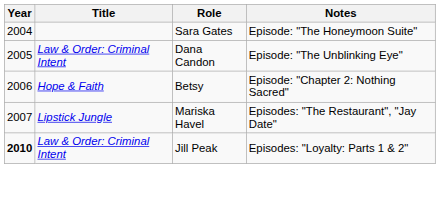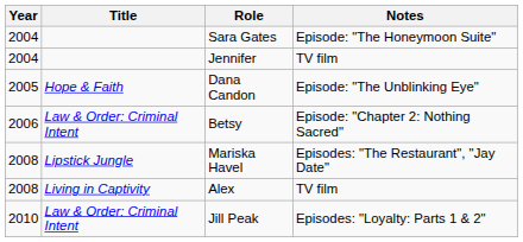+ row: 2004 | Jennifer | TV film
Dana Candon | Title: Law & Order: Criminal Intent -> Hope & Faith
Betsy | Title: Hope & Faith -> Law & Order: Criminal Intent
Mariska Havel | Year: 2007 -> 2008
+ row: 2008 | Living in Captivity | Alex | TV film
Jill Peak | Year: bold -> normal
